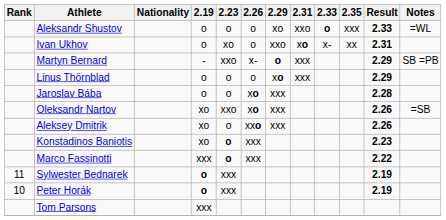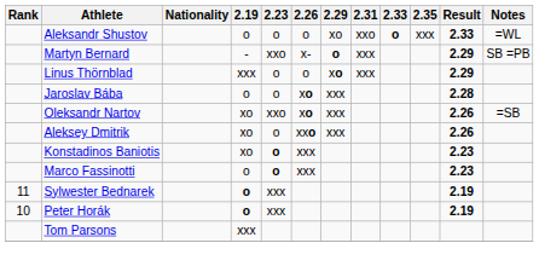- row: Ivan Ukhov | o | xo | o | xxo | xo | x- | xx | 2.31
Linus Thörnblad | 2.19: o -> xxx
Marco Fassinotti | 2.19: xxx -> o
Marco Fassinotti | Result: 2.22 -> 2.23
